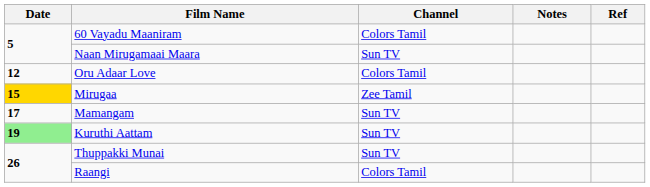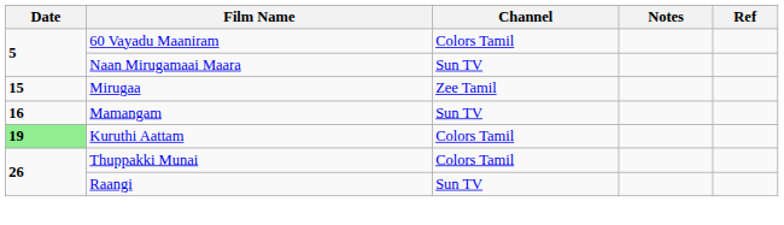- row: 12 | Oru Adaar Love | Colors Tamil
Mirugaa | Date: gold background -> no background
Mamangam | Date: 17 -> 16
Kuruthi Aattam | Channel: Sun TV -> Colors Tamil
Thuppakki Munai | Channel: Sun TV -> Colors Tamil
Raangi | Channel: Colors Tamil -> Sun TV
